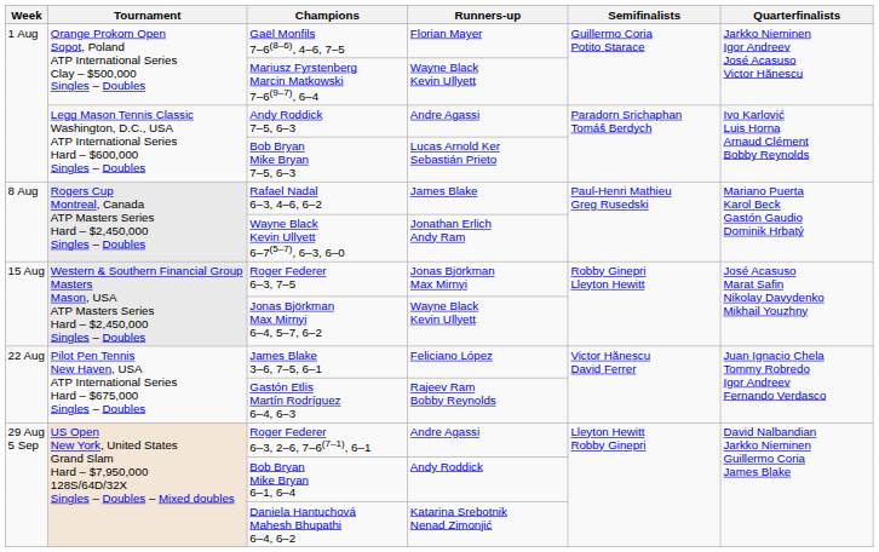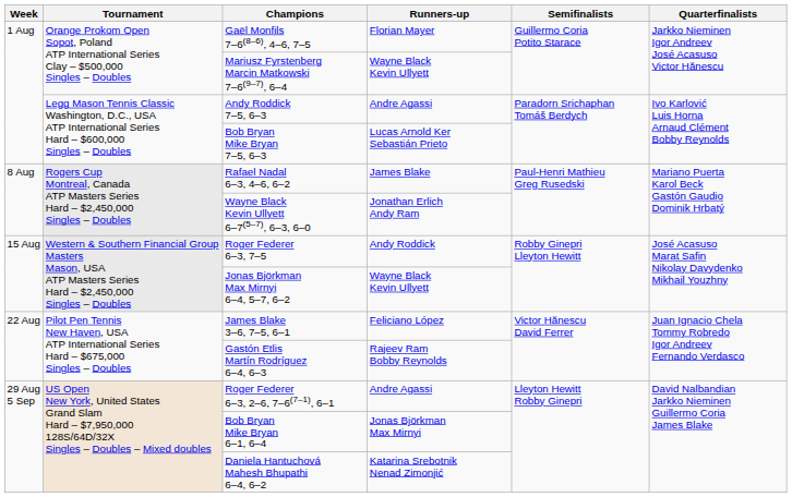Roger Federer 6–3, 7–5 | Runners-up: Jonas Björkman Max Mirnyi -> Andy Roddick
Bob Bryan Mike Bryan 6–1, 6–4 | Runners-up: Andy Roddick -> Jonas Björkman Max Mirnyi
